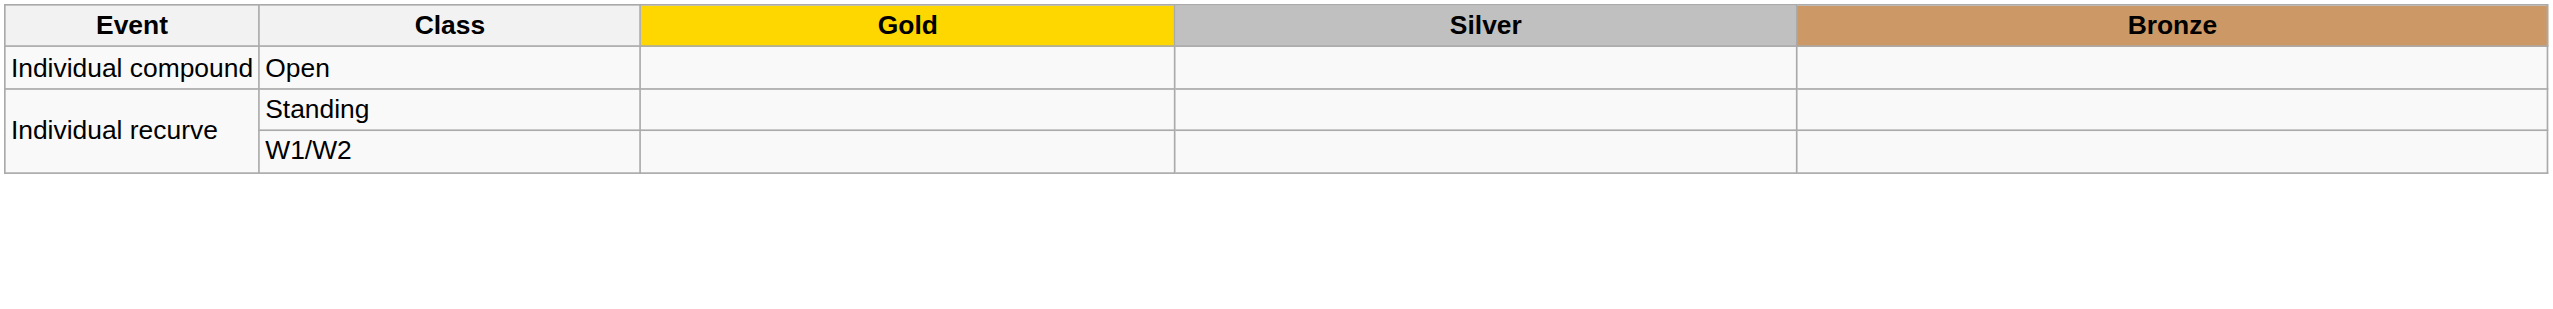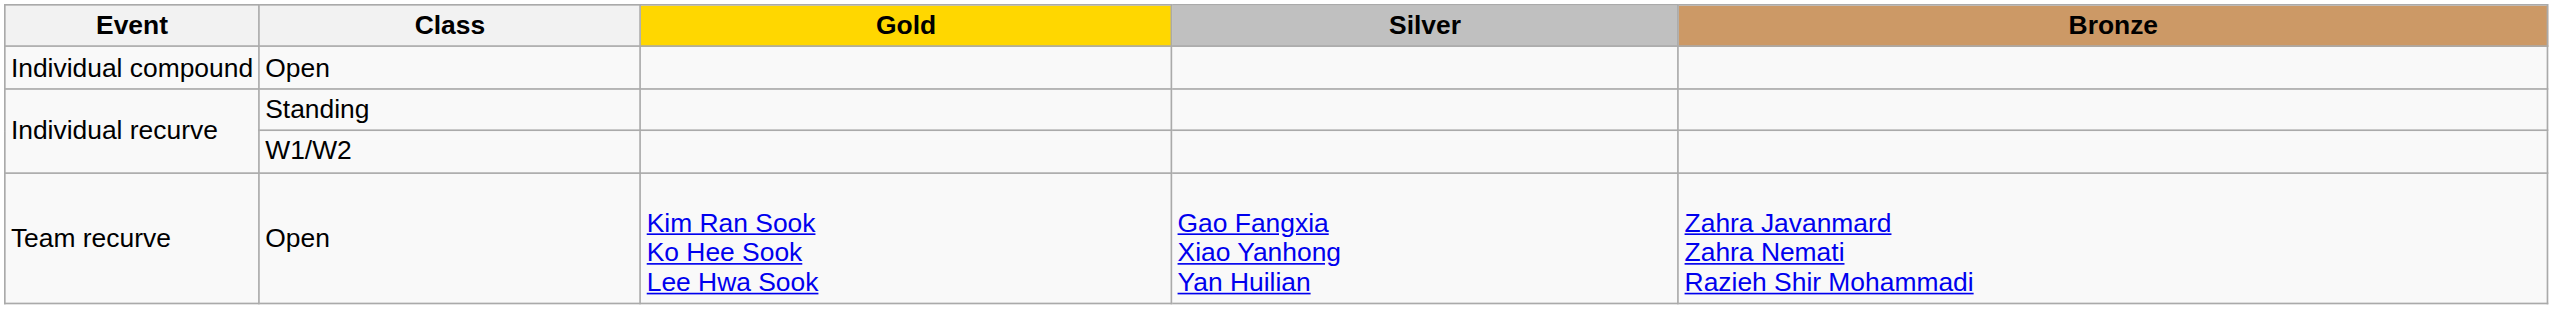+ row: Team recurve | Open | Kim Ran Sook Ko Hee Sook Lee Hwa Sook | Gao Fangxia Xiao Yanhong Yan Huilian | Zahra Javanmard Zahra Nemati Razieh Shir Mohammadi
